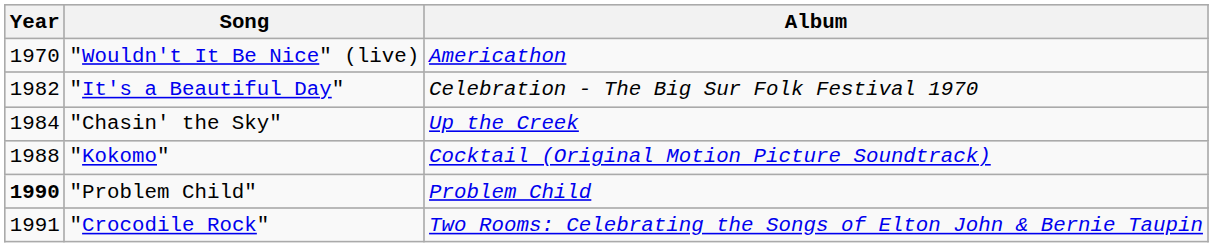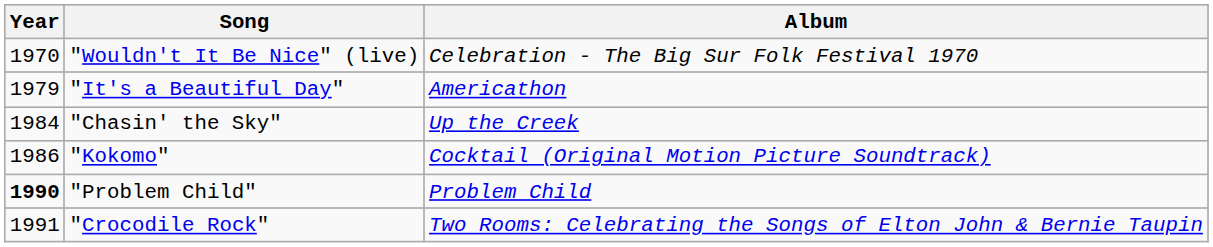"Wouldn't It Be Nice" (live) | Album: Americathon -> Celebration - The Big Sur Folk Festival 1970
"It's a Beautiful Day" | Year: 1982 -> 1979
"It's a Beautiful Day" | Album: Celebration - The Big Sur Folk Festival 1970 -> Americathon
"Kokomo" | Year: 1988 -> 1986
